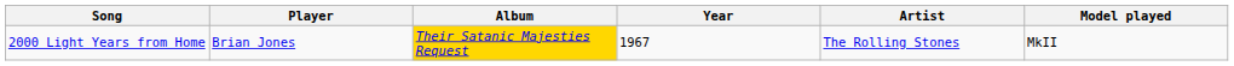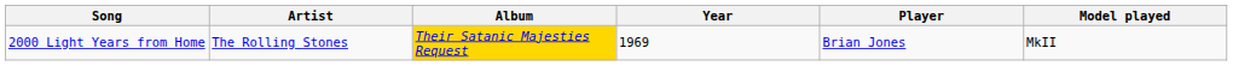columns swapped: Artist <-> Player
2000 Light Years from Home | Year: 1967 -> 1969
